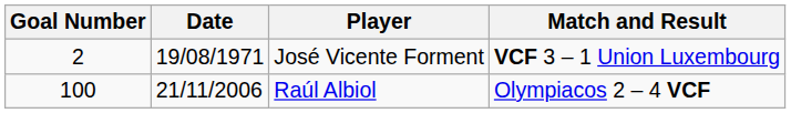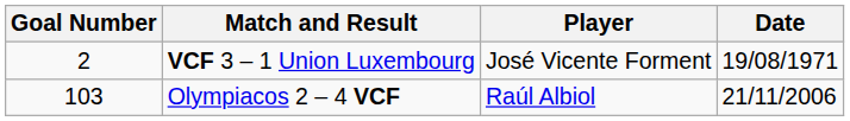columns swapped: Date <-> Match and Result
Raúl Albiol | Goal Number: 100 -> 103
